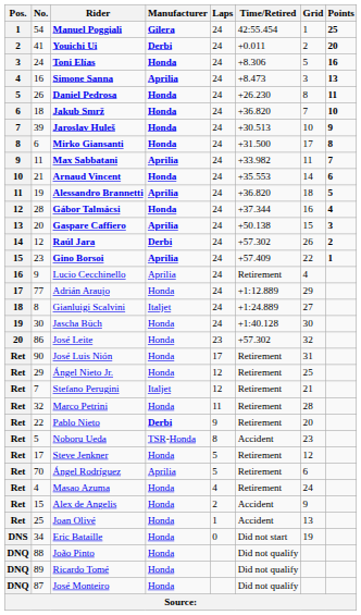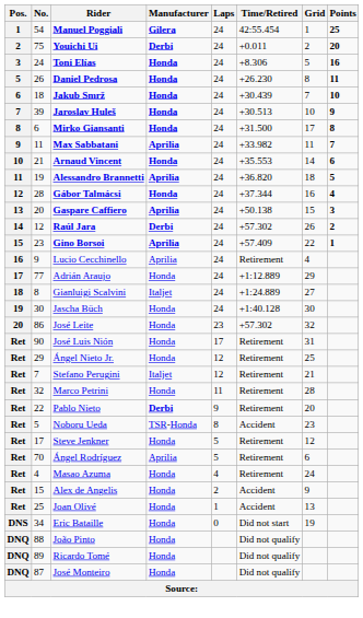Youichi Ui | No.: 41 -> 75
- row: 4 | 16 | Simone Sanna | Aprilia | 24 | +8.473 | 3 | 13
Jakub Smrž | Time/Retired: +36.820 -> +30.439
